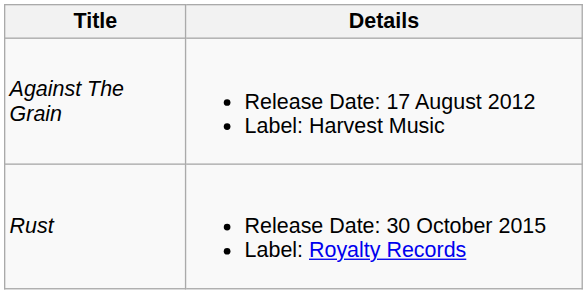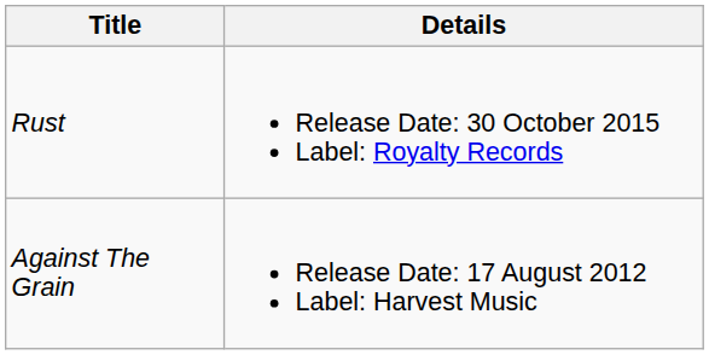rows swapped: Rust <-> Against The Grain
